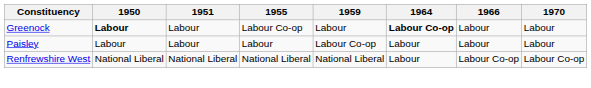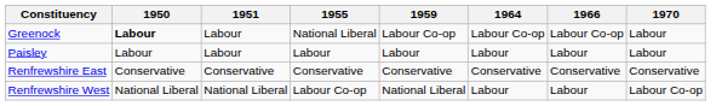Greenock | 1955: Labour Co-op -> National Liberal
Greenock | 1959: Labour -> Labour Co-op
Greenock | 1964: bold -> normal
Greenock | 1966: Labour -> Labour Co-op
Paisley | 1959: Labour Co-op -> Labour
+ row: Renfrewshire East | Conservative | Conservative | Conservative | Conservative | Conservative | Conservative | Conservative
Renfrewshire West | 1955: National Liberal -> Labour Co-op
Renfrewshire West | 1966: Labour Co-op -> Labour
